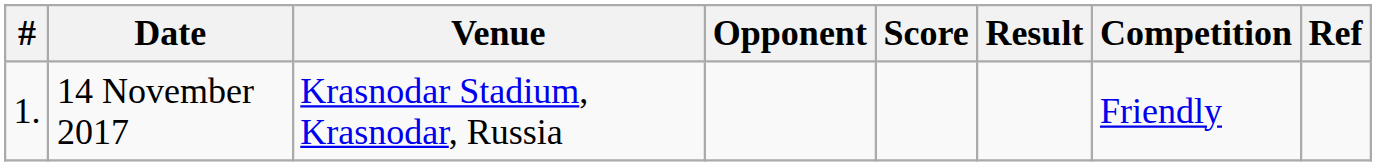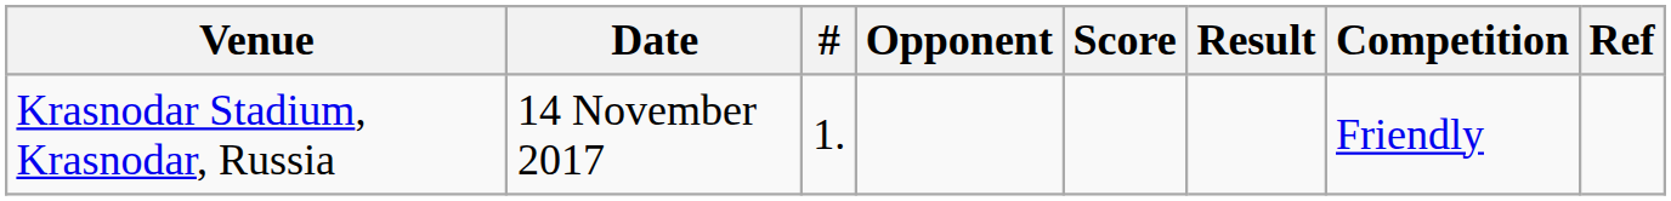columns swapped: # <-> Venue
